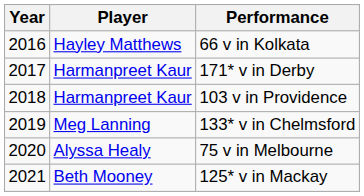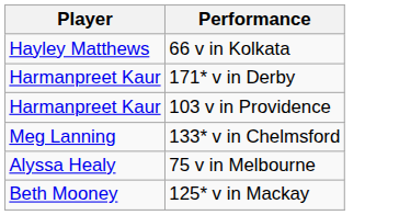- column: Year | 2016 | 2017 | 2018 | 2019 | 2020 | 2021
